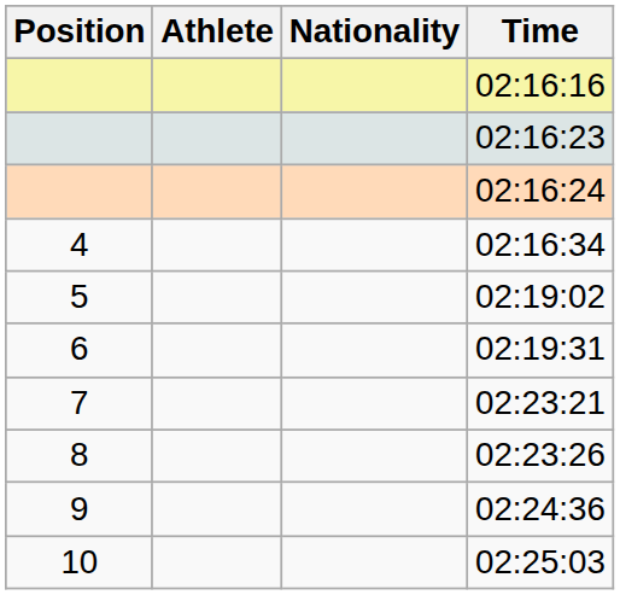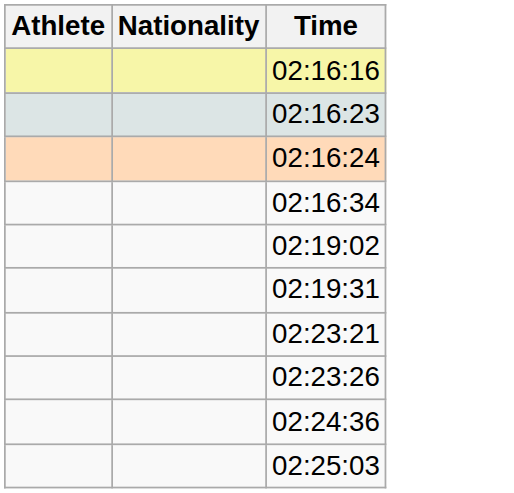- column: Position | 4 | 5 | 6 | 7 | 8 | 9 | 10
